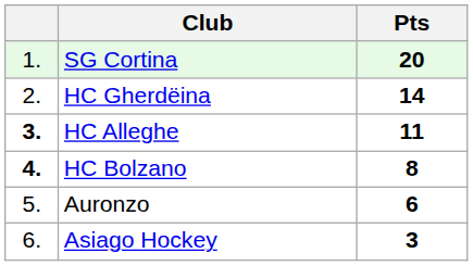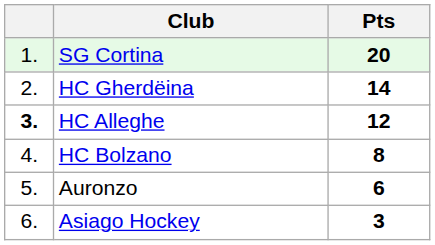HC Alleghe | Pts: 11 -> 12
HC Bolzano | column 1: bold -> normal
